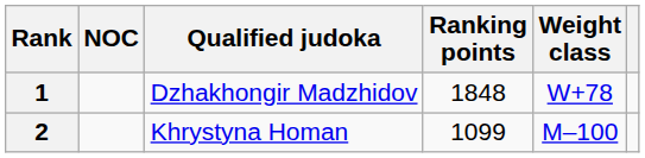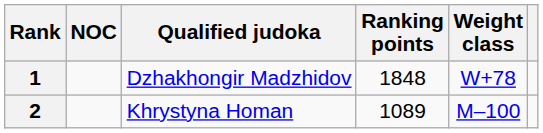2 | Ranking points: 1099 -> 1089
